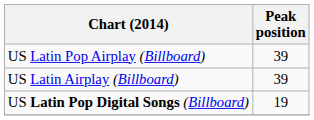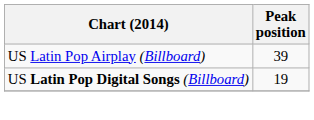- row: US Latin Airplay (Billboard) | 39
